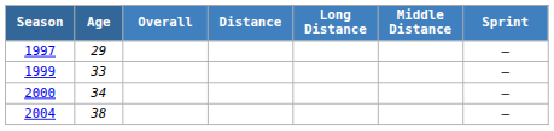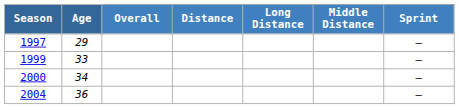2004 | Age: 38 -> 36
